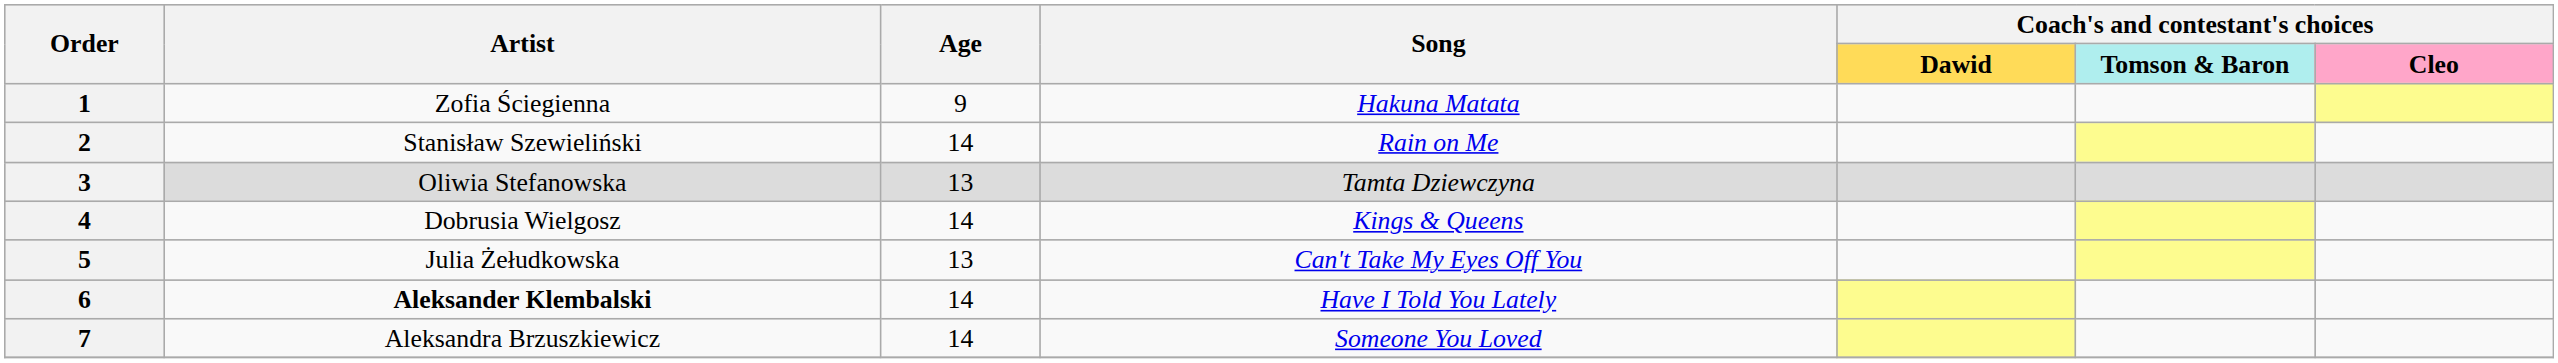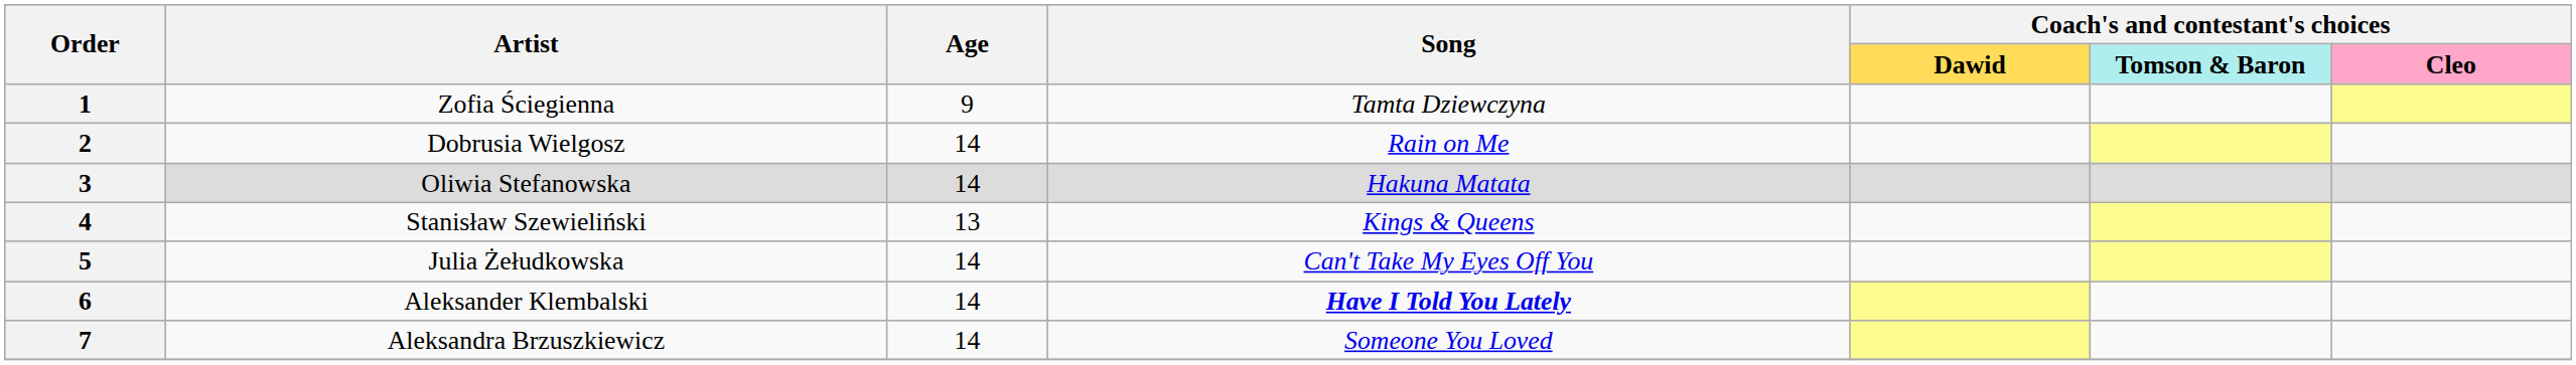1 | Song: Hakuna Matata -> Tamta Dziewczyna
2 | Artist: Stanisław Szewieliński -> Dobrusia Wielgosz
3 | Age: 13 -> 14
3 | Song: Tamta Dziewczyna -> Hakuna Matata
4 | Artist: Dobrusia Wielgosz -> Stanisław Szewieliński
4 | Age: 14 -> 13
5 | Age: 13 -> 14
6 | Artist: bold -> normal
6 | Song: normal -> bold
